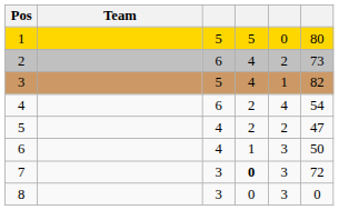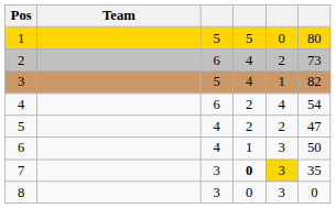7 | column 5: no background -> gold background
7 | column 6: 72 -> 35
